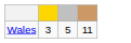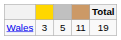+ column: Total | 19
